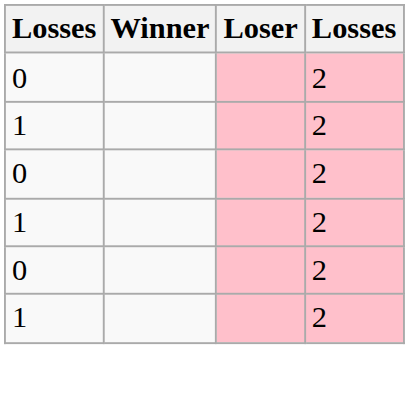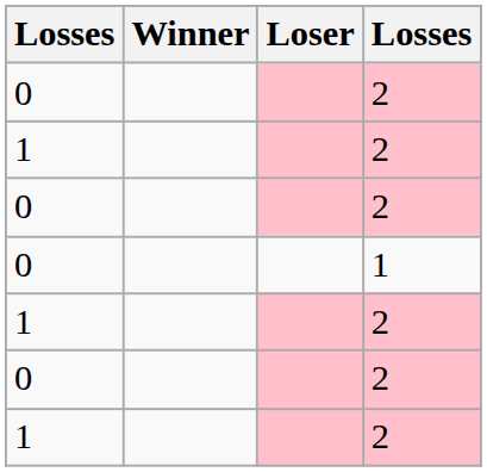+ row: 0 | 1
